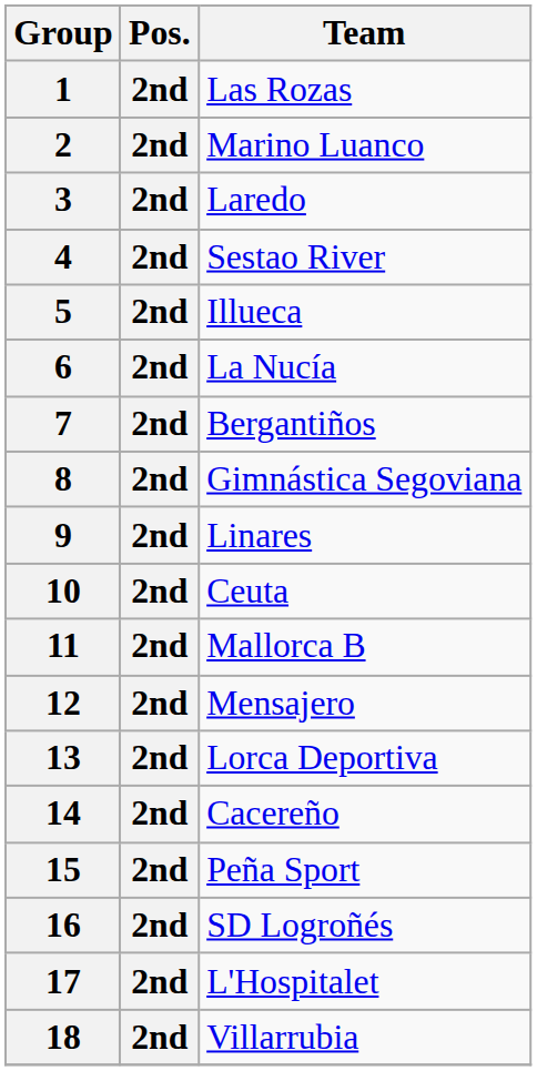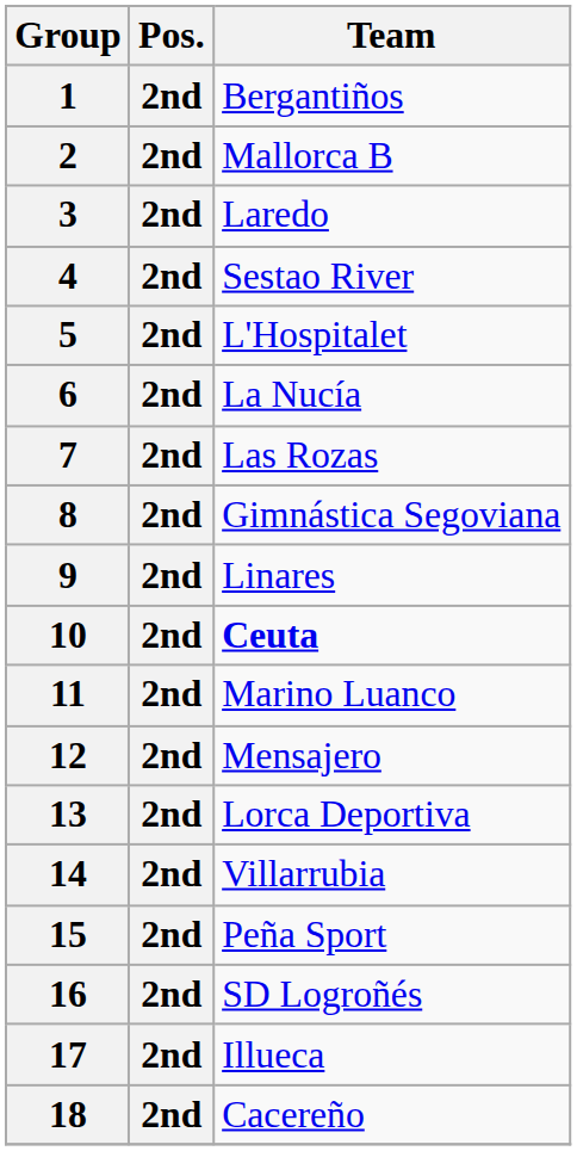1 | Team: Las Rozas -> Bergantiños
2 | Team: Marino Luanco -> Mallorca B
5 | Team: Illueca -> L'Hospitalet
7 | Team: Bergantiños -> Las Rozas
10 | Team: normal -> bold
11 | Team: Mallorca B -> Marino Luanco
14 | Team: Cacereño -> Villarrubia
17 | Team: L'Hospitalet -> Illueca
18 | Team: Villarrubia -> Cacereño
